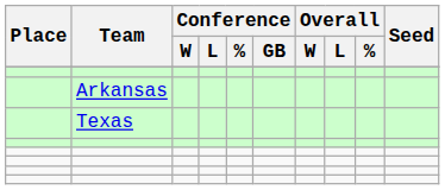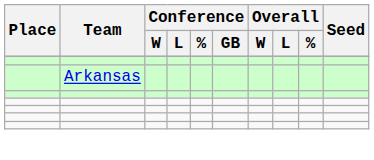- row: Texas
